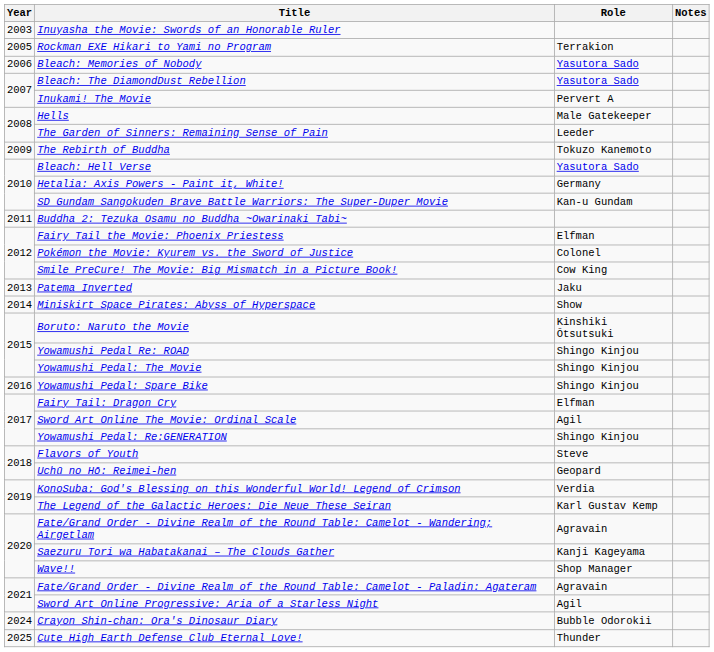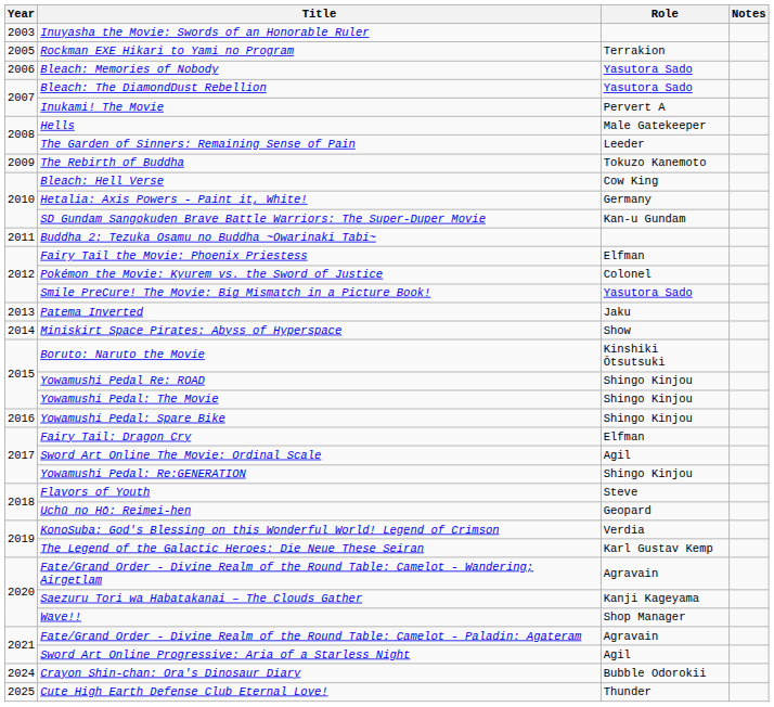Bleach: Hell Verse | Role: Yasutora Sado -> Cow King
Smile PreCure! The Movie: Big Mismatch in a Picture Book! | Role: Cow King -> Yasutora Sado
